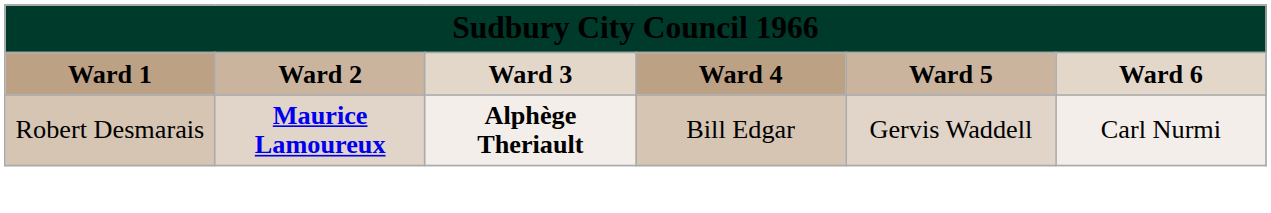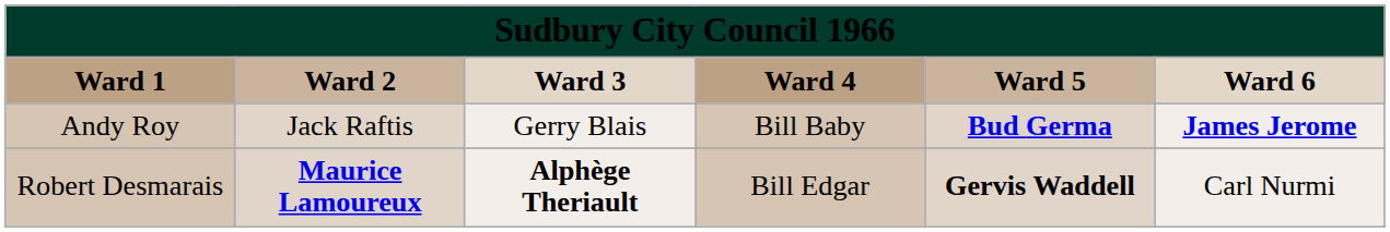+ row: Andy Roy | Jack Raftis | Gerry Blais | Bill Baby | Bud Germa | James Jerome
Robert Desmarais | column 5: normal -> bold
